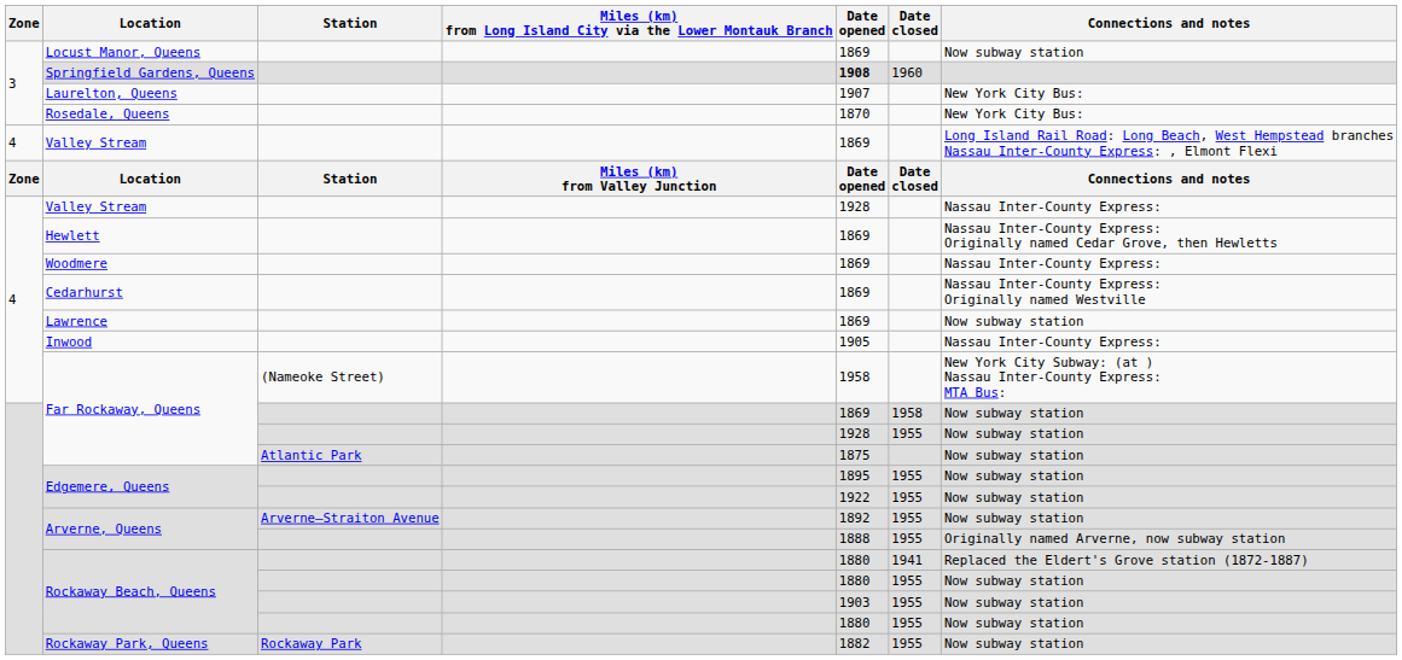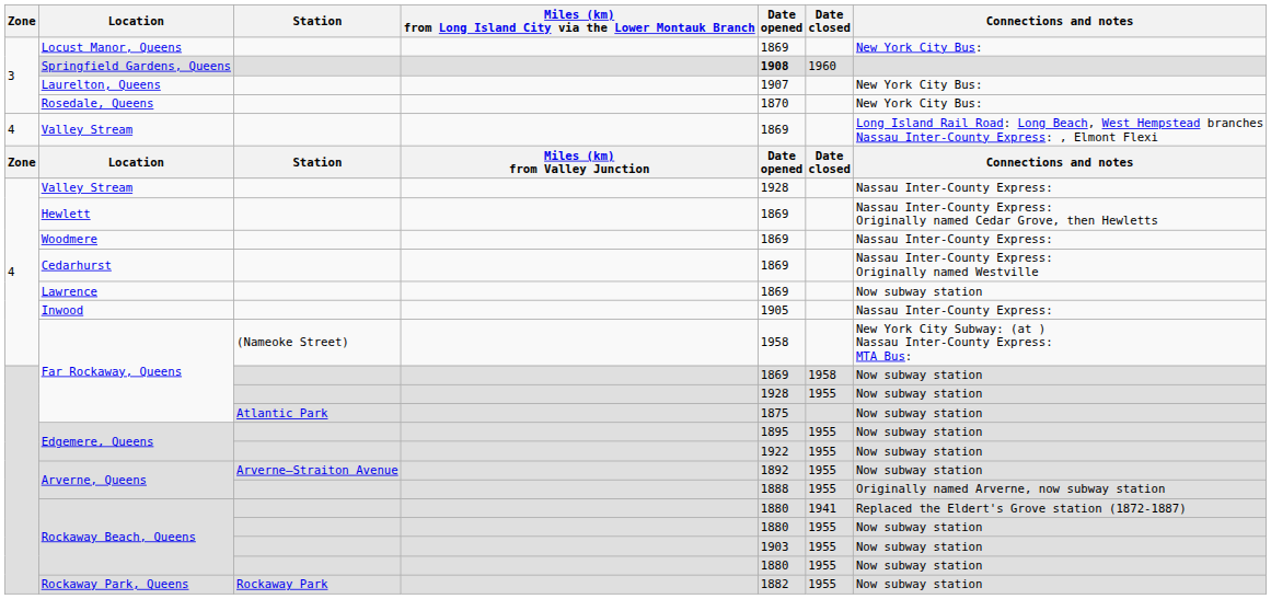Locust Manor, Queens | Connections and notes: Now subway station -> New York City Bus:
